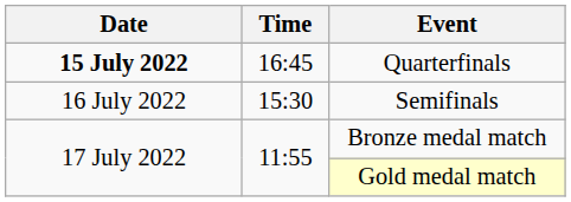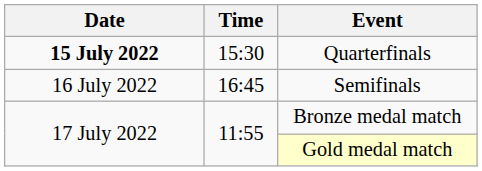Quarterfinals | Time: 16:45 -> 15:30
Semifinals | Time: 15:30 -> 16:45
